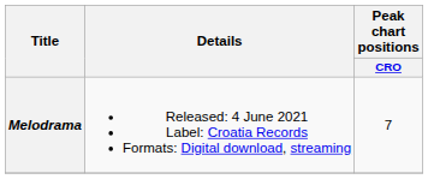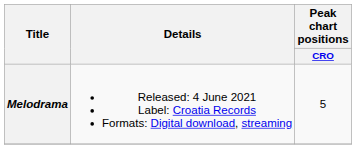Melodrama | Peak chart positions / CRO: 7 -> 5
